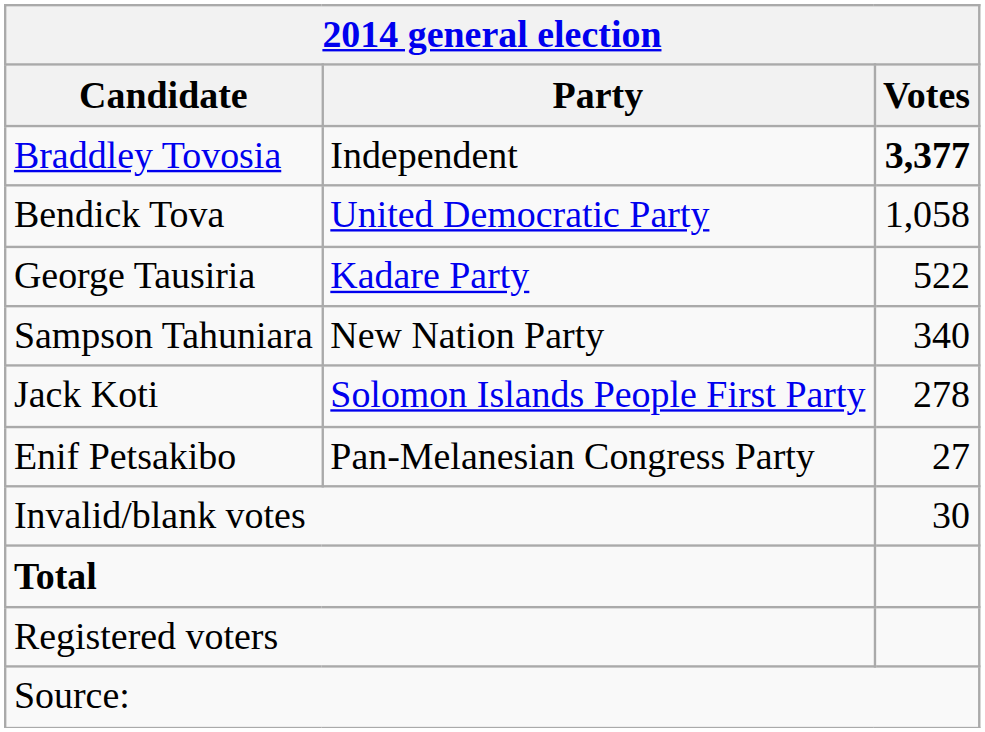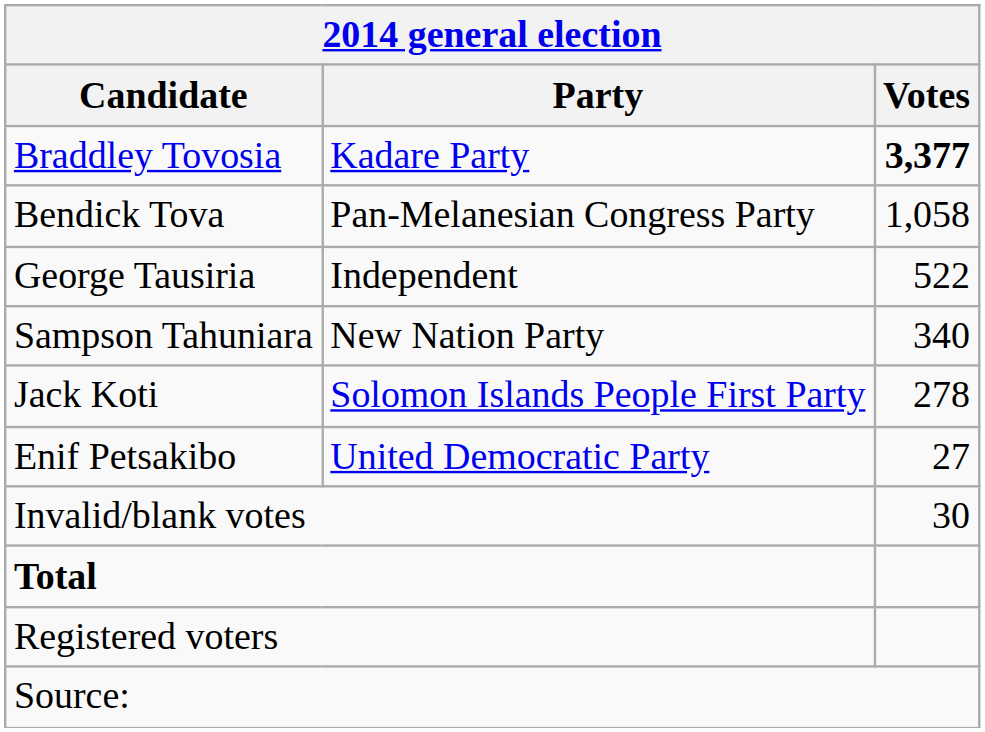Braddley Tovosia | Party: Independent -> Kadare Party
Bendick Tova | Party: United Democratic Party -> Pan-Melanesian Congress Party
George Tausiria | Party: Kadare Party -> Independent
Enif Petsakibo | Party: Pan-Melanesian Congress Party -> United Democratic Party
